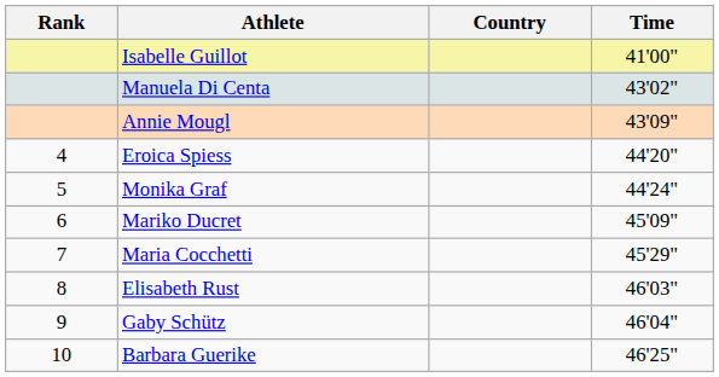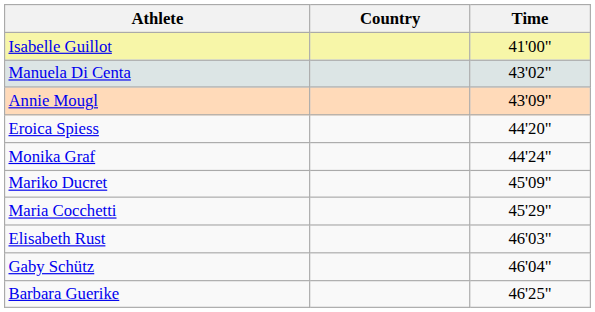- column: Rank | 4 | 5 | 6 | 7 | 8 | 9 | 10
